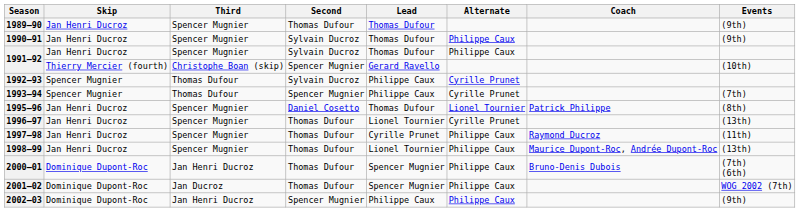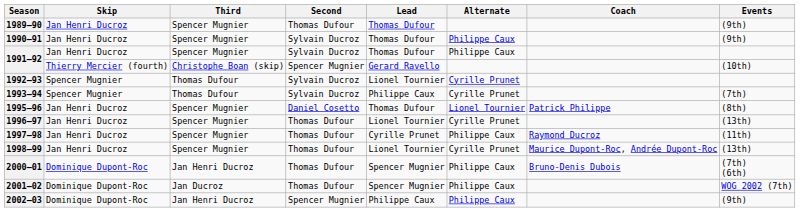1992–93 | Lead: Philippe Caux -> Lionel Tournier
1993–94 | Second: Spencer Mugnier -> Sylvain Ducroz
1998–99 | Alternate: Philippe Caux -> Cyrille Prunet
